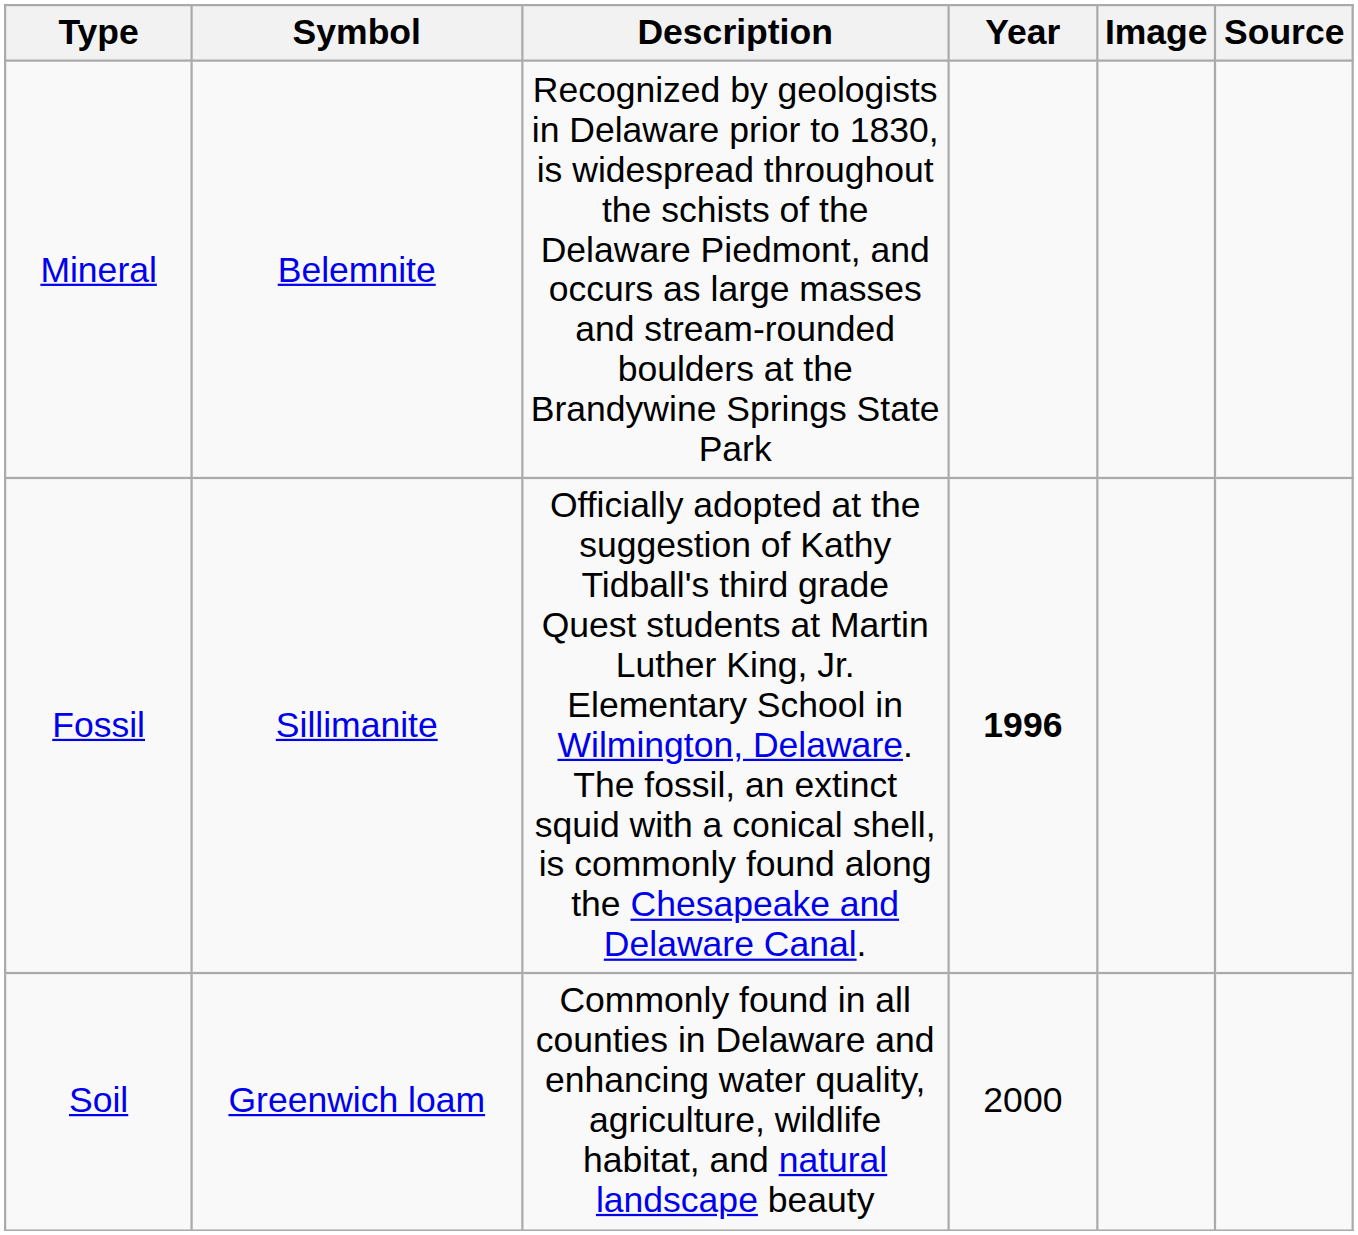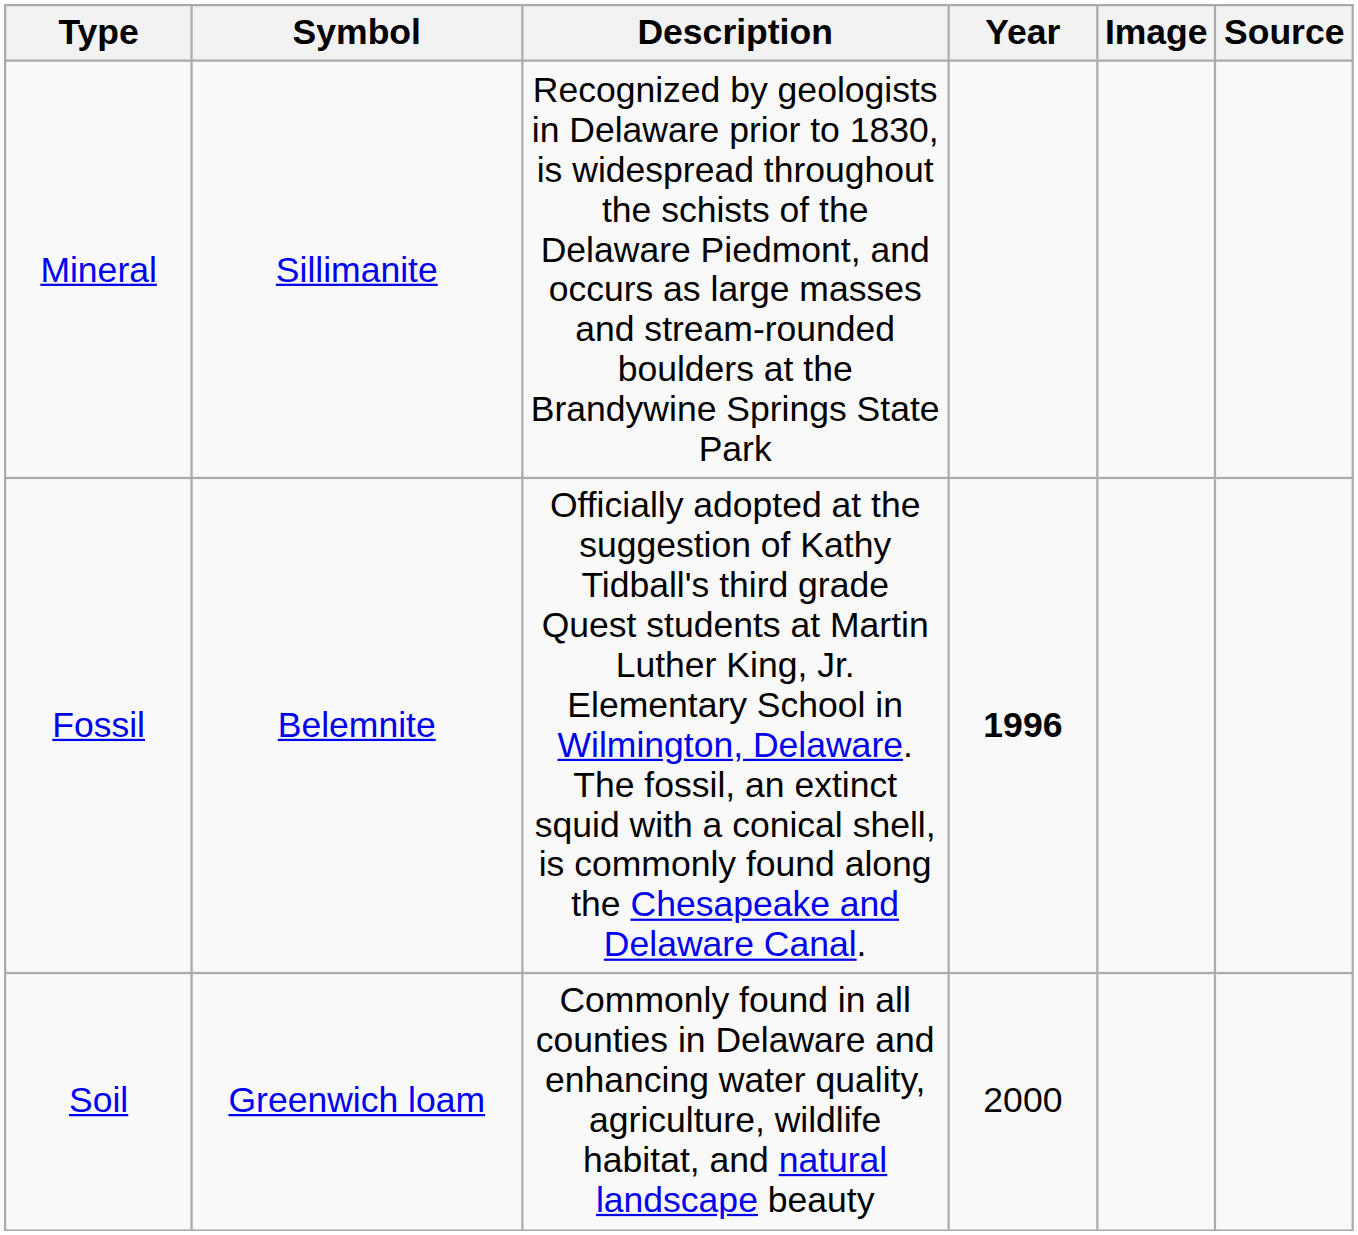Mineral | Symbol: Belemnite -> Sillimanite
Fossil | Symbol: Sillimanite -> Belemnite
